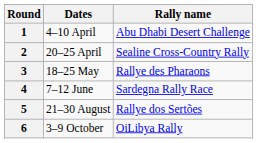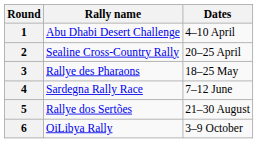columns swapped: Dates <-> Rally name
